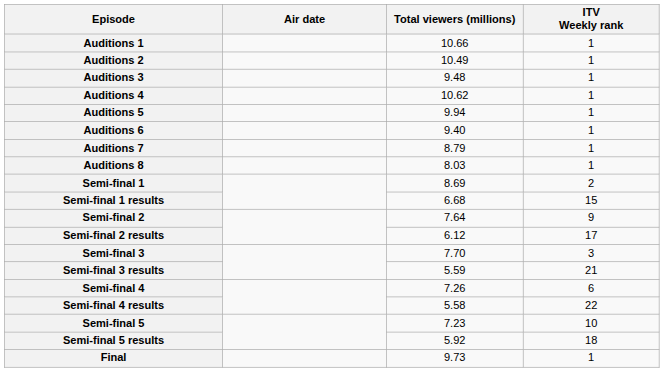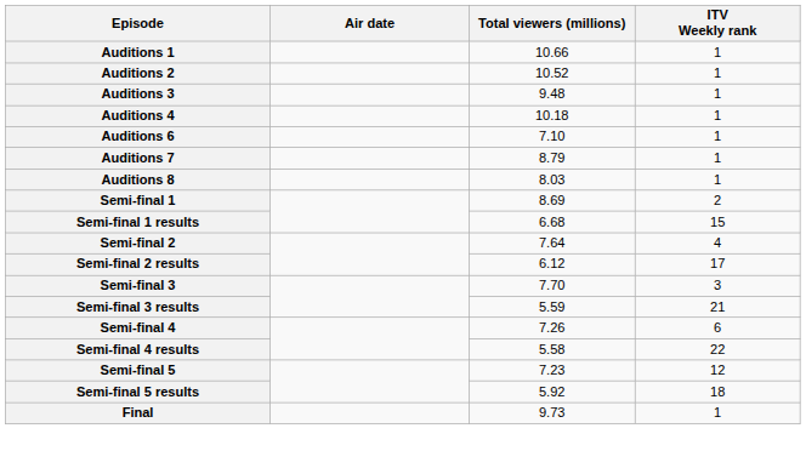Auditions 2 | Total viewers (millions): 10.49 -> 10.52
Auditions 4 | Total viewers (millions): 10.62 -> 10.18
- row: Auditions 5 | 9.94 | 1
Auditions 6 | Total viewers (millions): 9.40 -> 7.10
Semi-final 2 | ITV Weekly rank: 9 -> 4
Semi-final 5 | ITV Weekly rank: 10 -> 12
